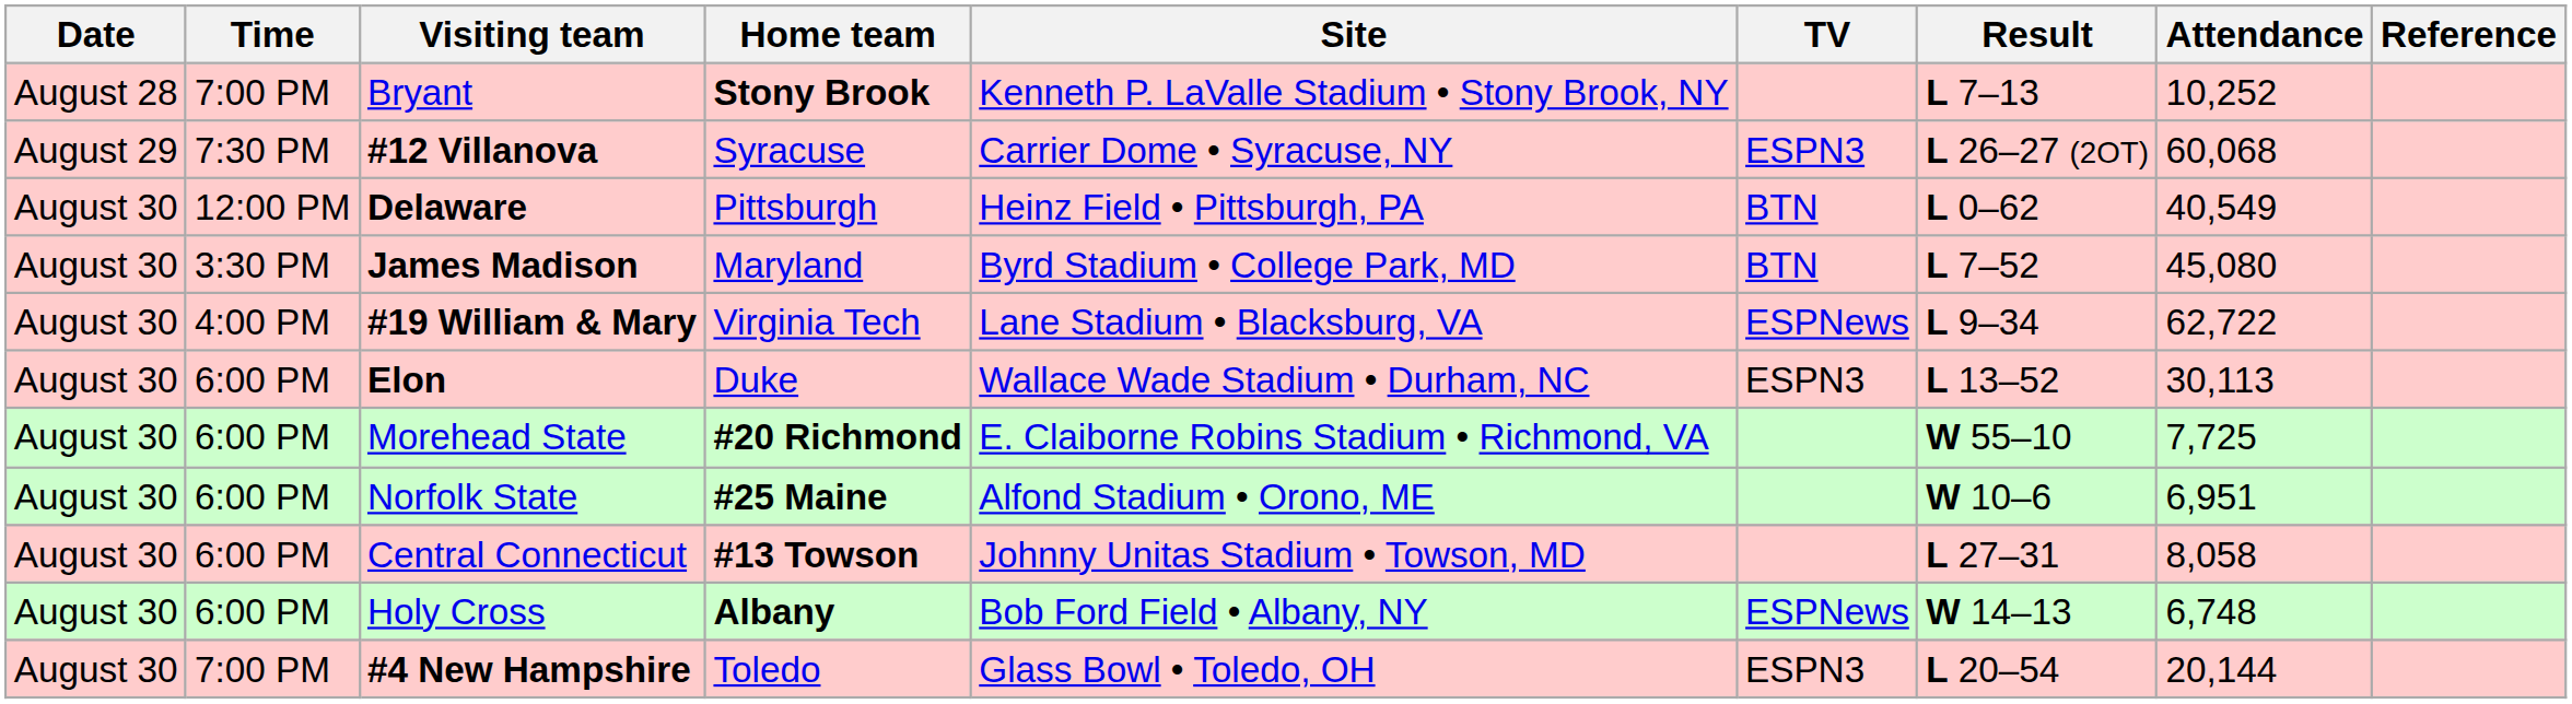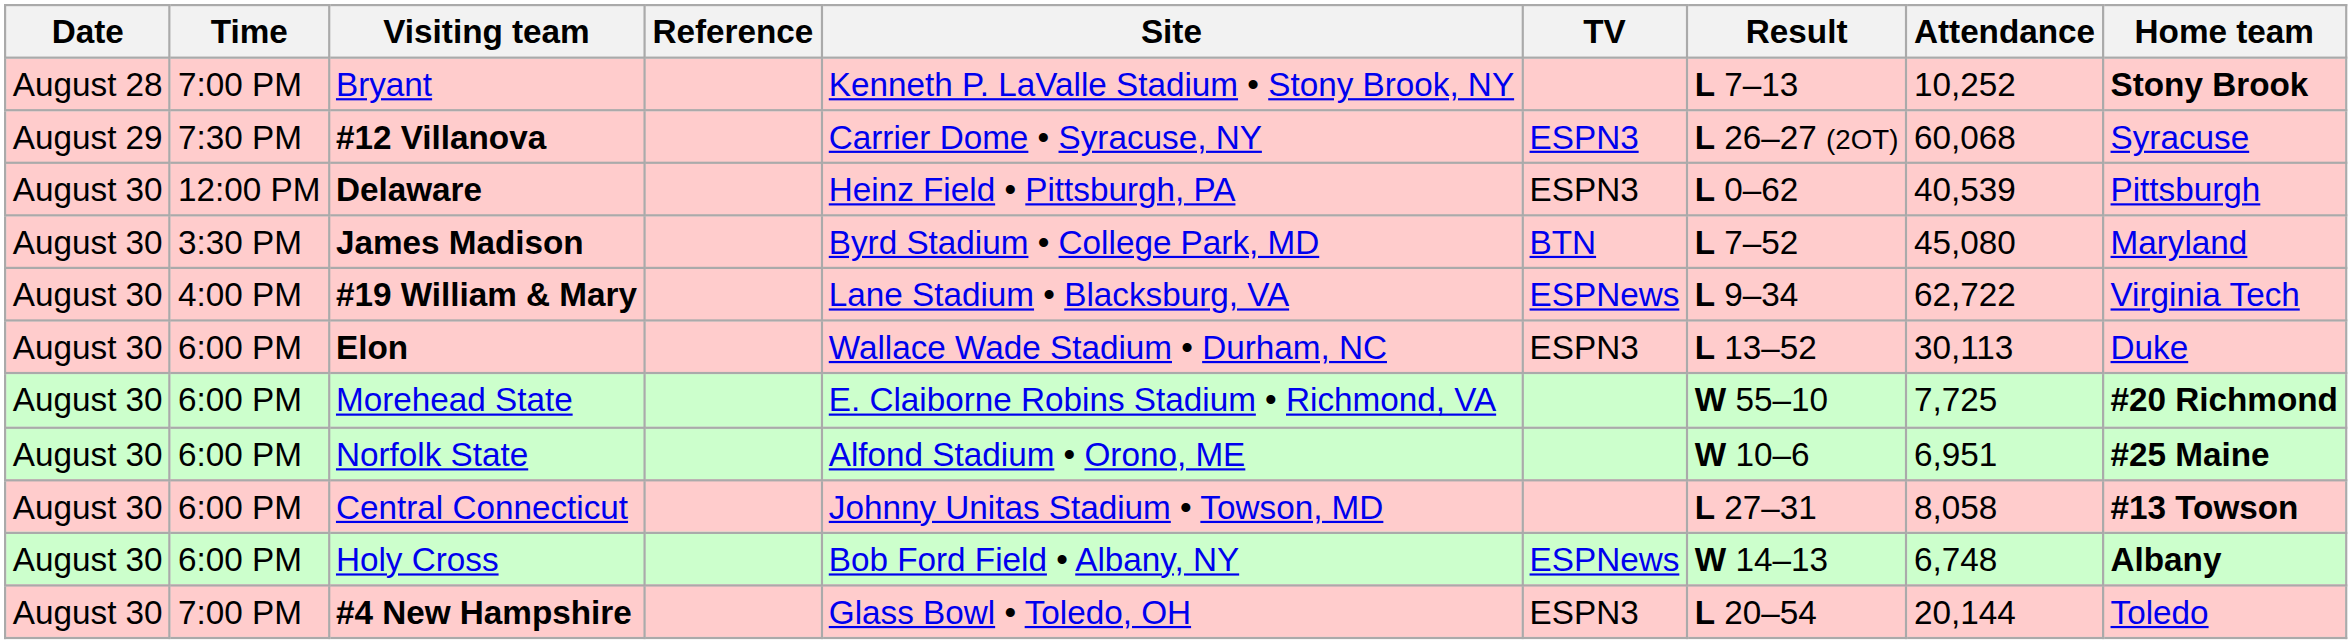columns swapped: Home team <-> Reference
Delaware | TV: BTN -> ESPN3
Delaware | Attendance: 40,549 -> 40,539
